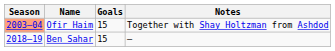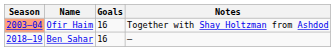Ofir Haim | Goals: 15 -> 16
Ben Sahar | Goals: 15 -> 16
